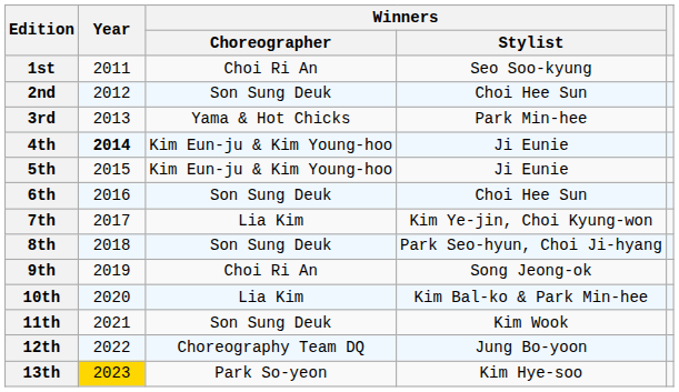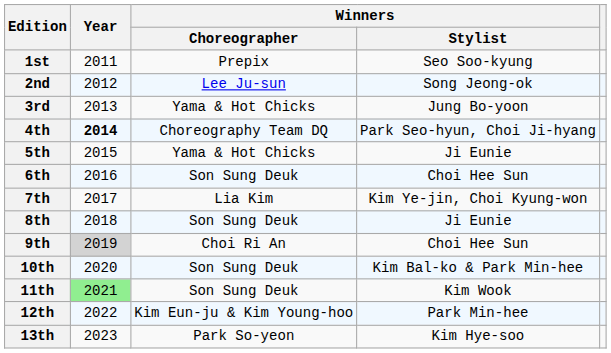1st | Winners / Choreographer: Choi Ri An -> Prepix
2nd | Winners / Choreographer: Son Sung Deuk -> Lee Ju-sun
2nd | Winners / Stylist: Choi Hee Sun -> Song Jeong-ok
3rd | Winners / Stylist: Park Min-hee -> Jung Bo-yoon
4th | Winners / Choreographer: Kim Eun-ju & Kim Young-hoo -> Choreography Team DQ
4th | Winners / Stylist: Ji Eunie -> Park Seo-hyun, Choi Ji-hyang
5th | Winners / Choreographer: Kim Eun-ju & Kim Young-hoo -> Yama & Hot Chicks
8th | Winners / Stylist: Park Seo-hyun, Choi Ji-hyang -> Ji Eunie
9th | Year: no background -> lightgrey background
9th | Winners / Stylist: Song Jeong-ok -> Choi Hee Sun
10th | Winners / Choreographer: Lia Kim -> Son Sung Deuk
11th | Year: no background -> lightgreen background
12th | Winners / Choreographer: Choreography Team DQ -> Kim Eun-ju & Kim Young-hoo
12th | Winners / Stylist: Jung Bo-yoon -> Park Min-hee
13th | Year: gold background -> no background
